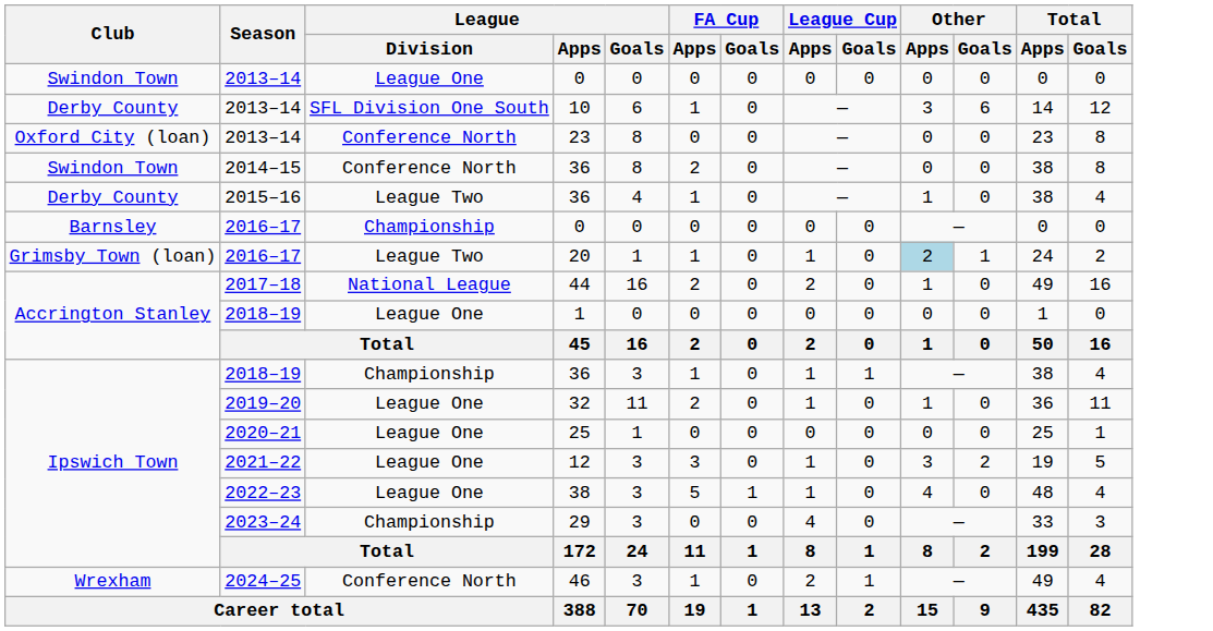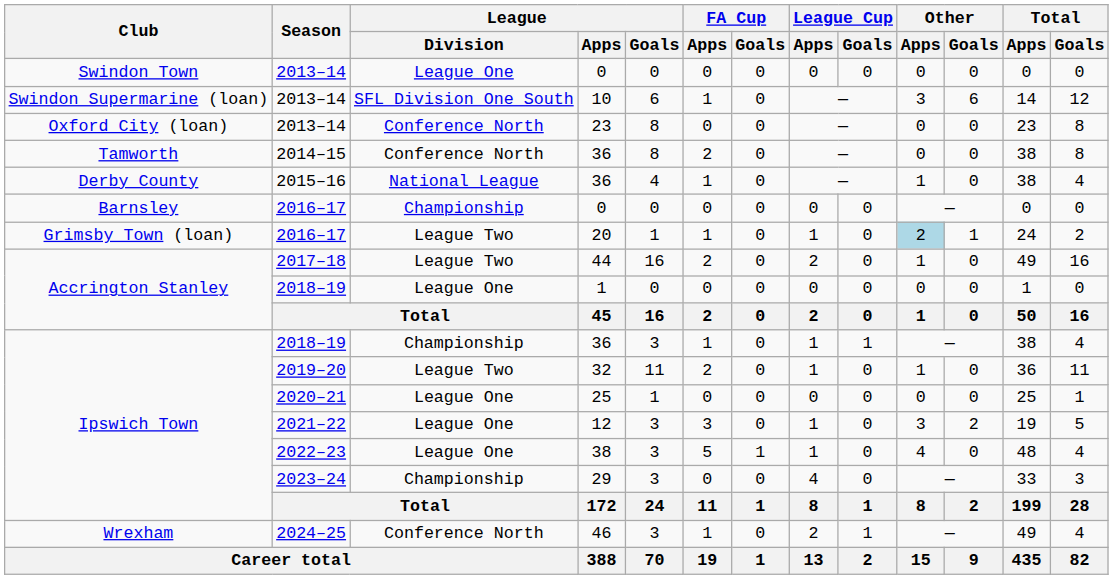10 | Club: Derby County -> Swindon Supermarine (loan)
2014–15 / 36 | Club: Swindon Town -> Tamworth
2015–16 / 36 | League / Division: League Two -> National League
44 | League / Division: National League -> League Two
32 | League / Division: League One -> League Two
